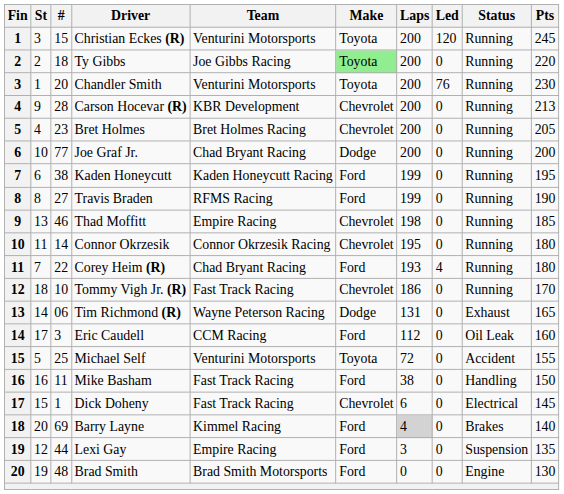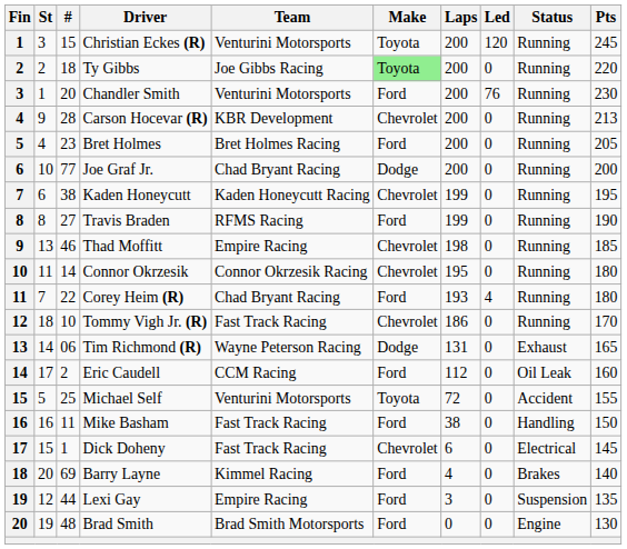Chandler Smith | Make: Toyota -> Ford
Bret Holmes | Make: Chevrolet -> Ford
Kaden Honeycutt | Make: Ford -> Chevrolet
Eric Caudell | #: 3 -> 2
Barry Layne | Laps: lightgrey background -> no background
